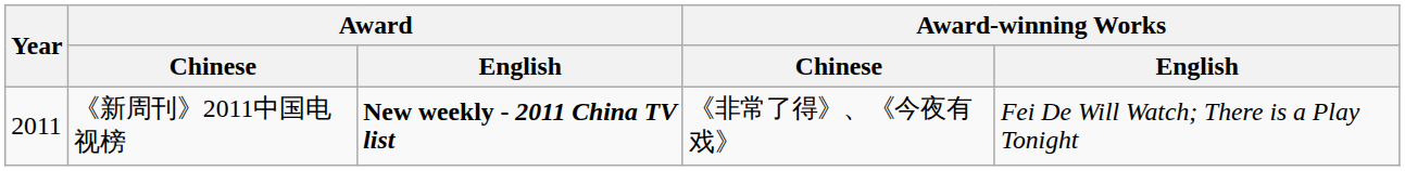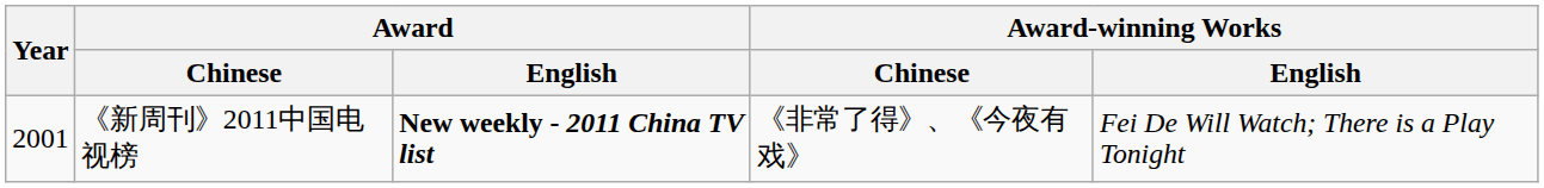《新周刊》2011中国电视榜 | Year: 2011 -> 2001
